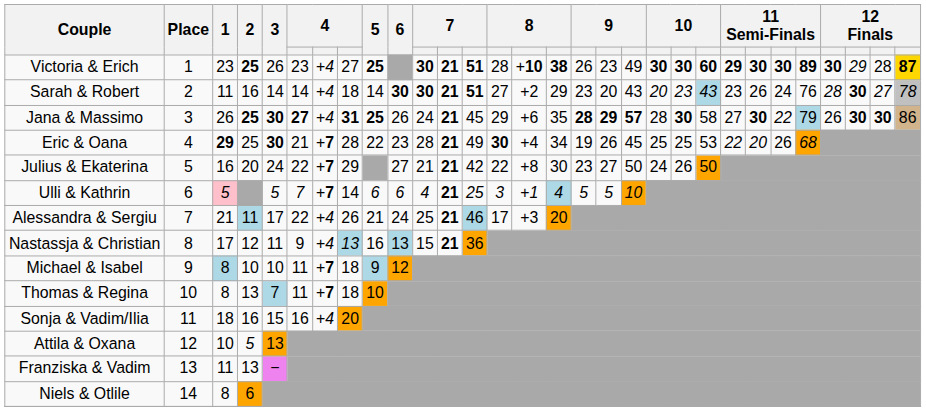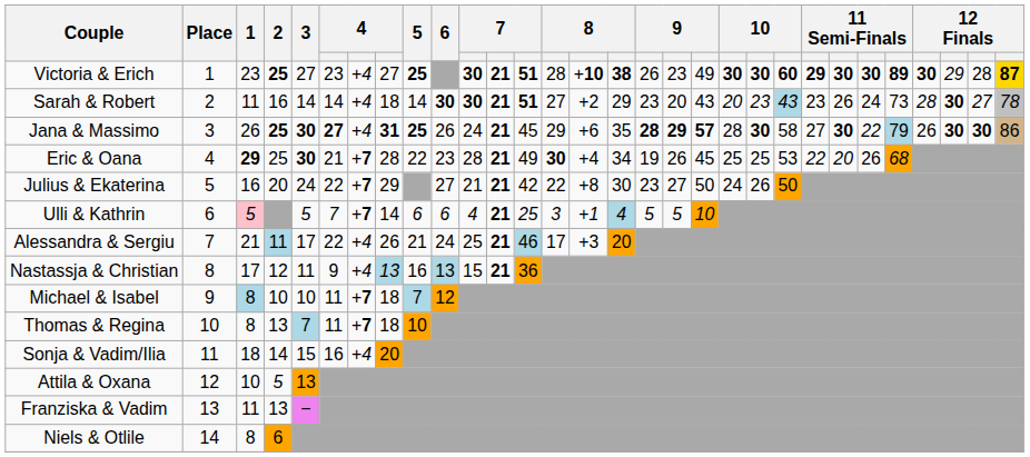Victoria & Erich | 3: 26 -> 27
Sarah & Robert | column 26: 76 -> 73
Michael & Isabel | 5: 9 -> 7
Sonja & Vadim/Ilia | 2: 16 -> 14
